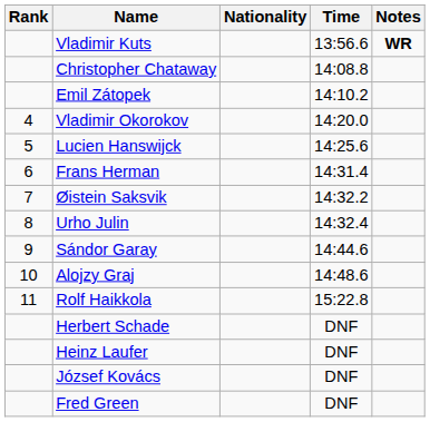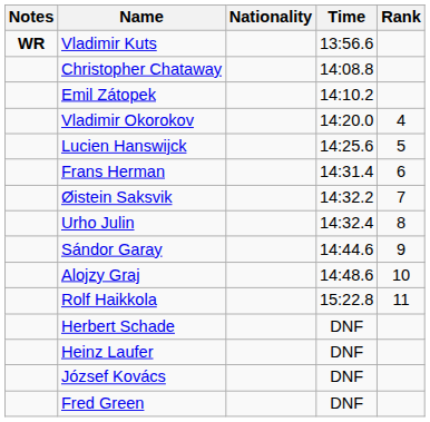columns swapped: Rank <-> Notes
